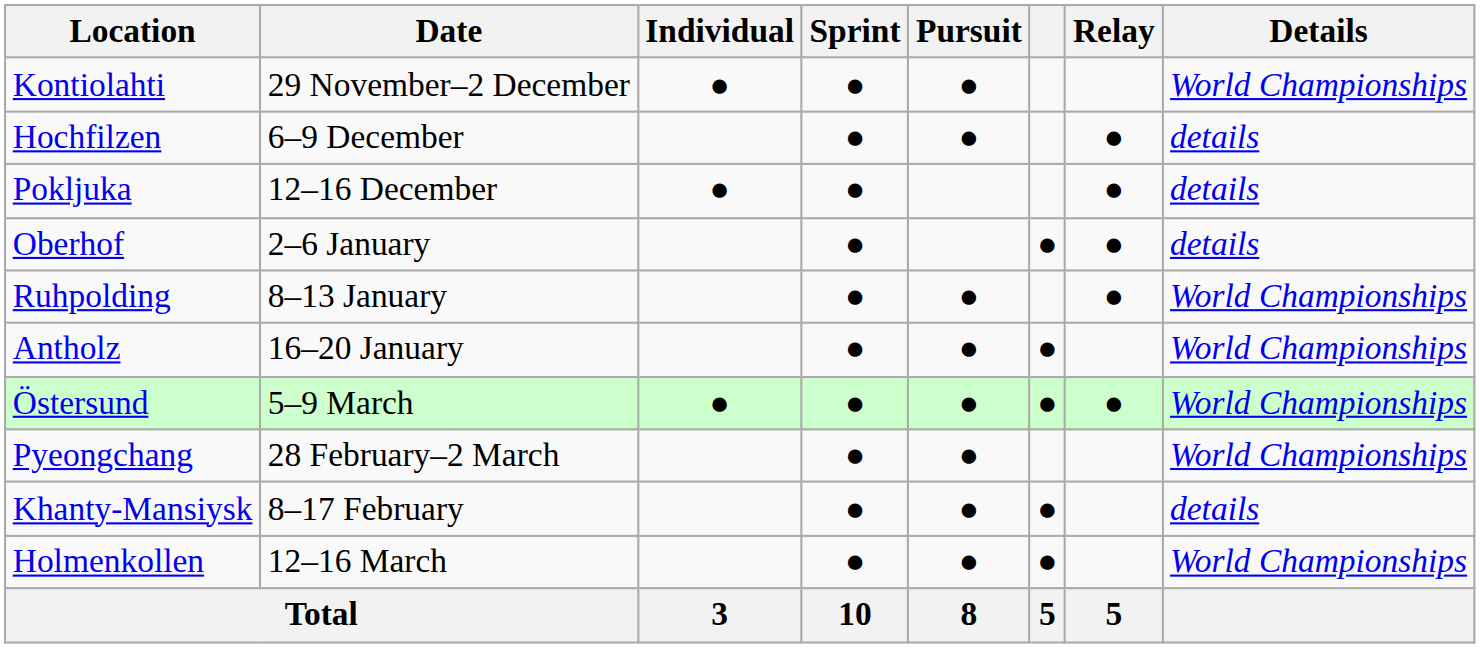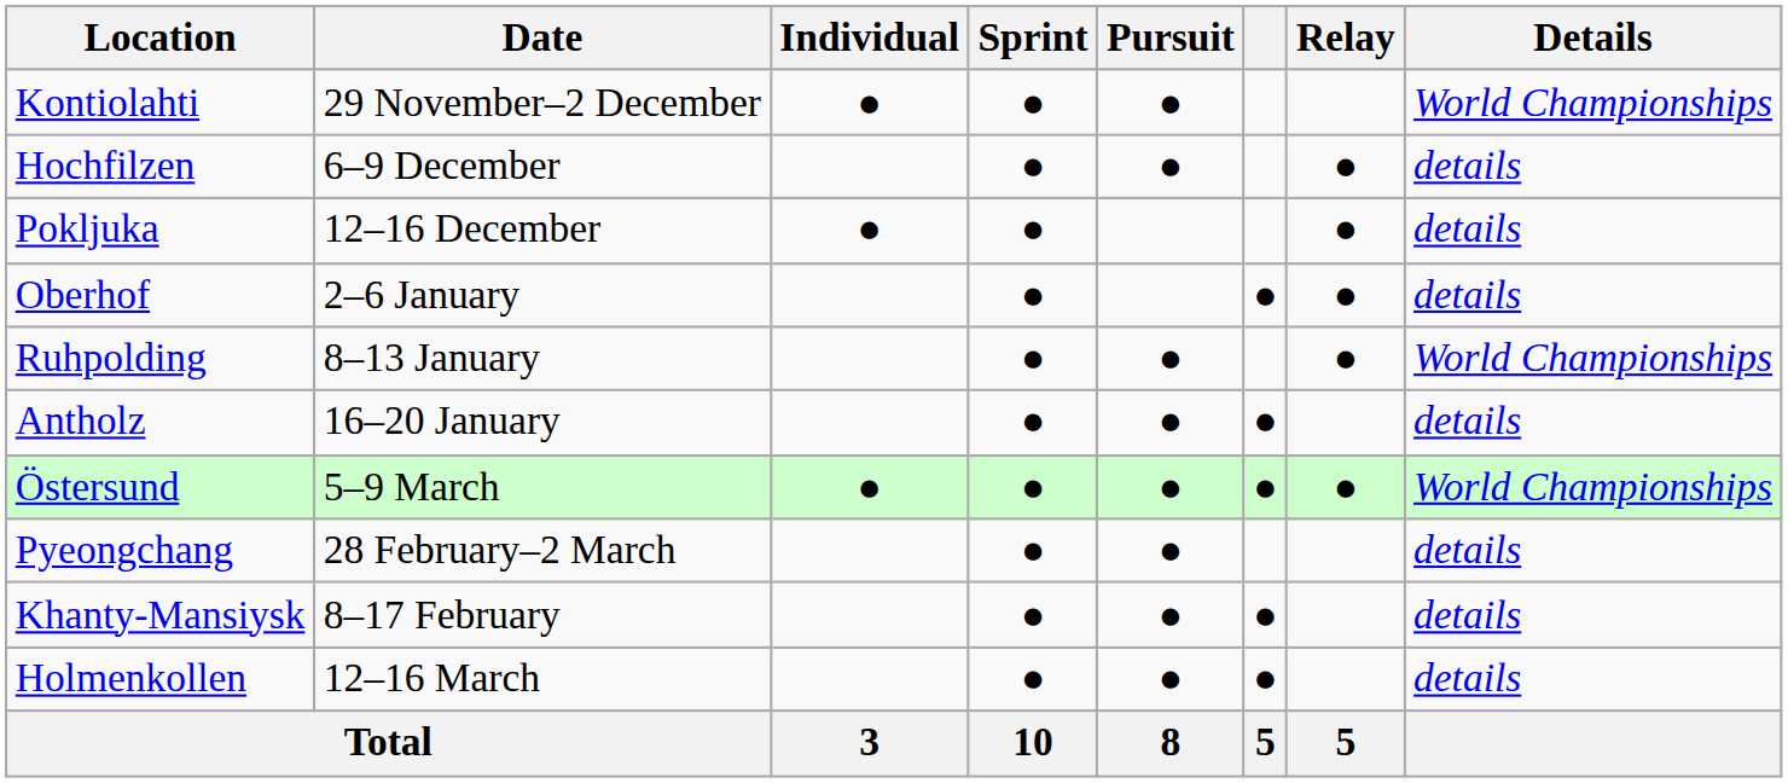Antholz | Details: World Championships -> details
Pyeongchang | Details: World Championships -> details
Holmenkollen | Details: World Championships -> details
